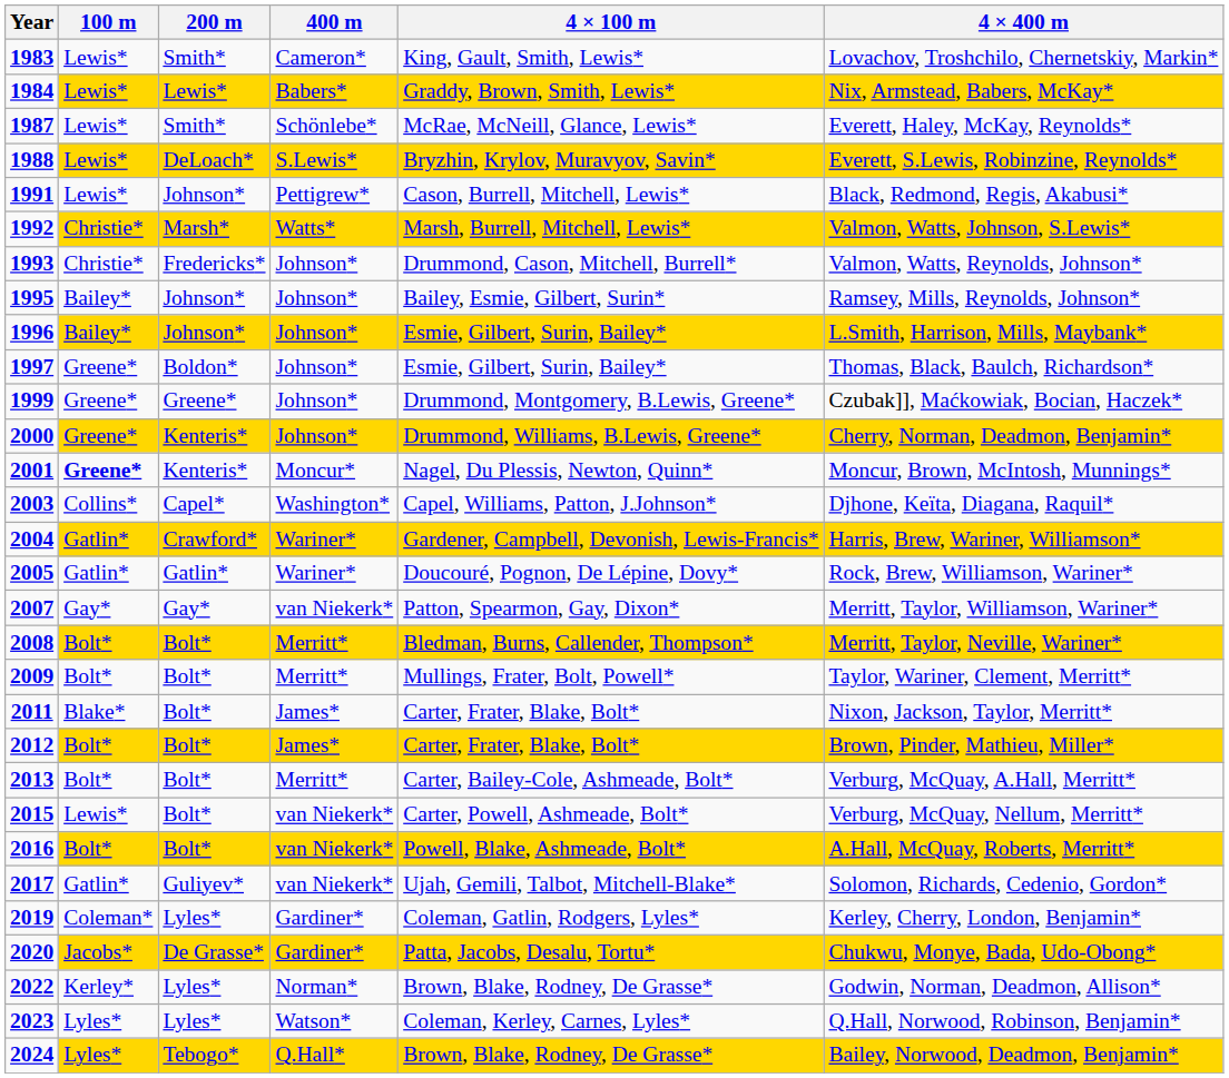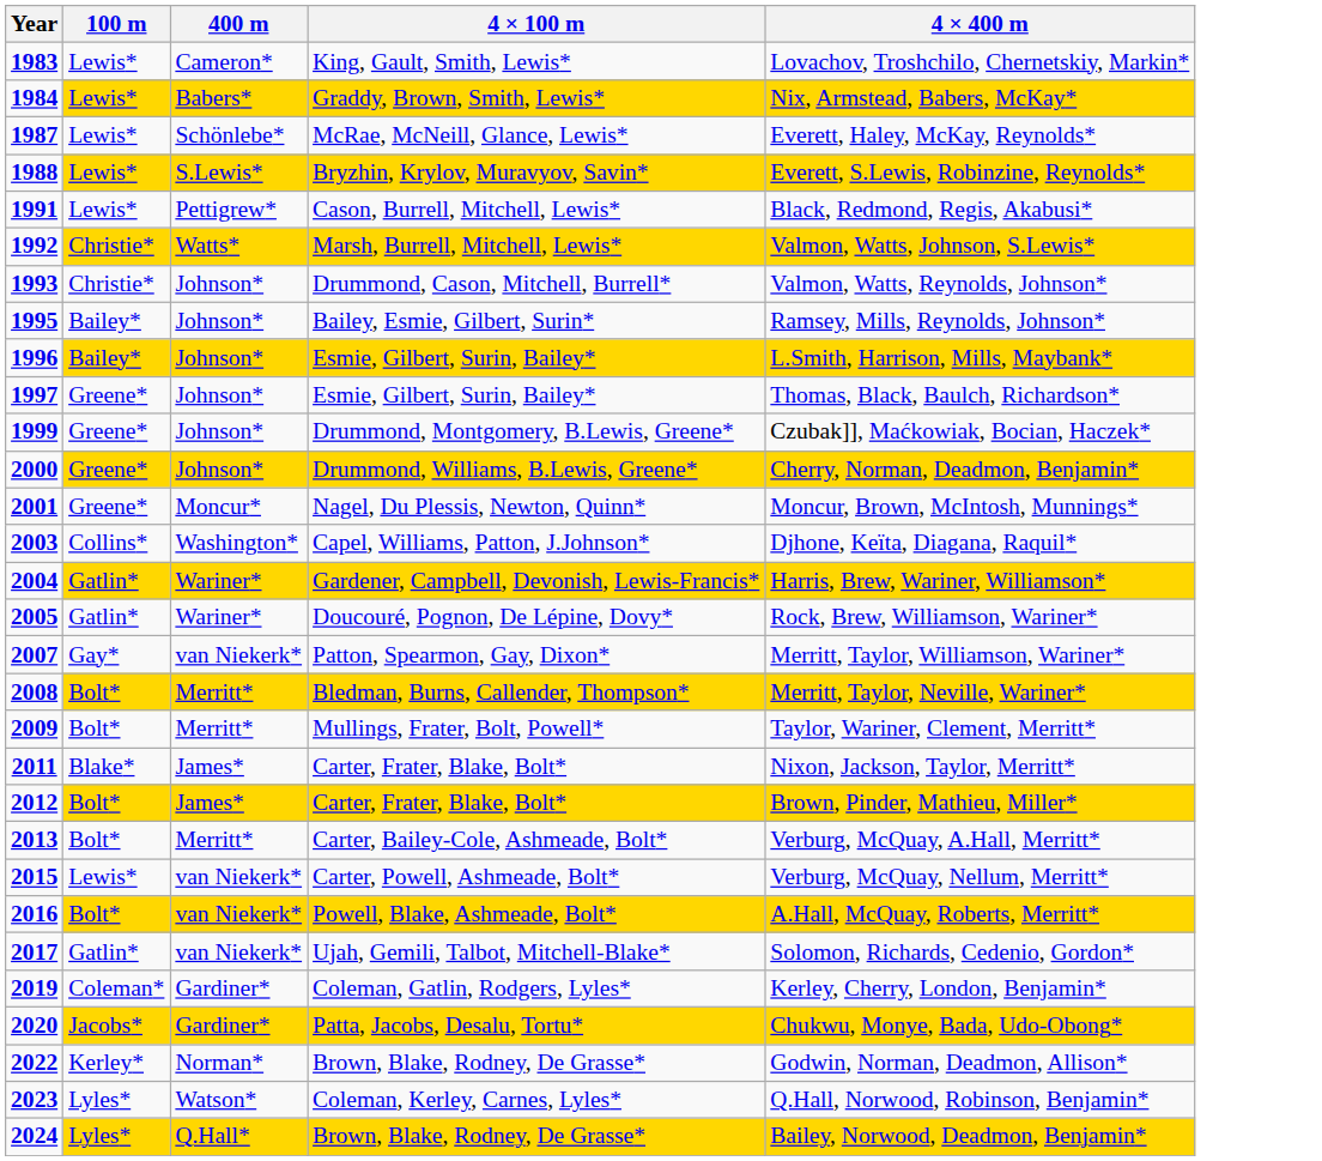- column: 200 m | Smith* | Lewis* | Smith* | DeLoach* | Johnson* | Marsh* | Fredericks* | Johnson* | Johnson* | Boldon* | Greene* | Kenteris* | Kenteris* | Capel* | Crawford* | Gatlin* | Gay* | Bolt* | Bolt* | Bolt* | Bolt* | Bolt* | Bolt* | Bolt* | Guliyev* | Lyles* | De Grasse* | Lyles* | Lyles* | Tebogo*
2001 | 100 m: bold -> normal
